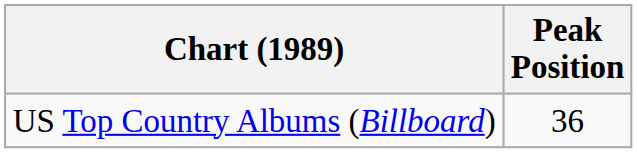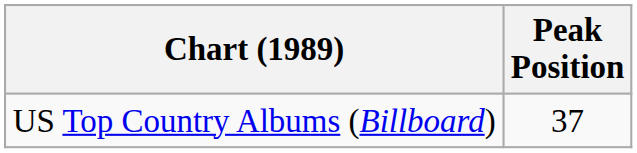US Top Country Albums (Billboard) | Peak Position: 36 -> 37
